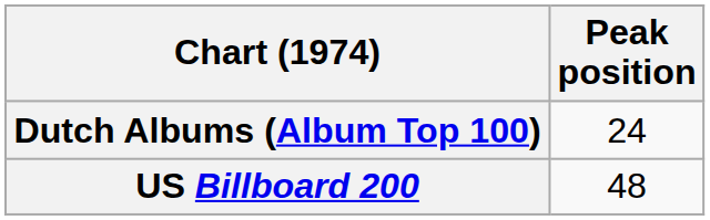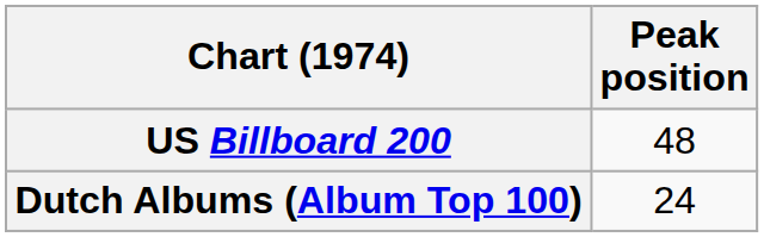rows swapped: Dutch Albums (Album Top 100) <-> US Billboard 200
